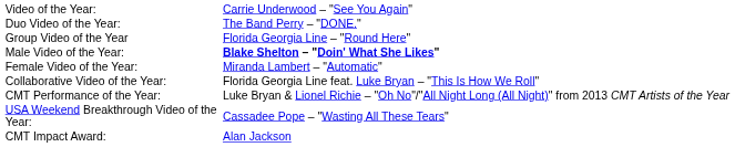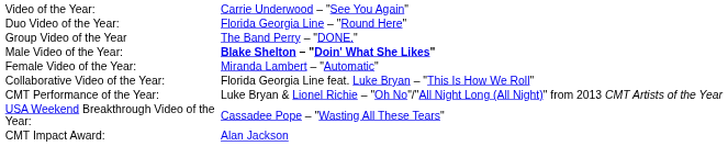Duo Video of the Year: | column 2: The Band Perry – "DONE." -> Florida Georgia Line – "Round Here"
Group Video of the Year | column 2: Florida Georgia Line – "Round Here" -> The Band Perry – "DONE."
